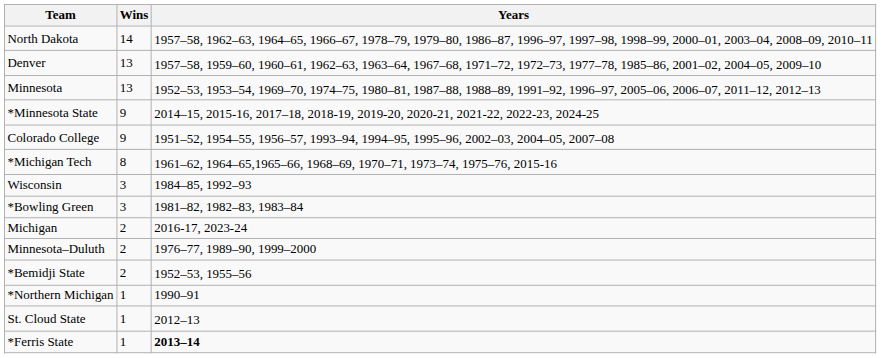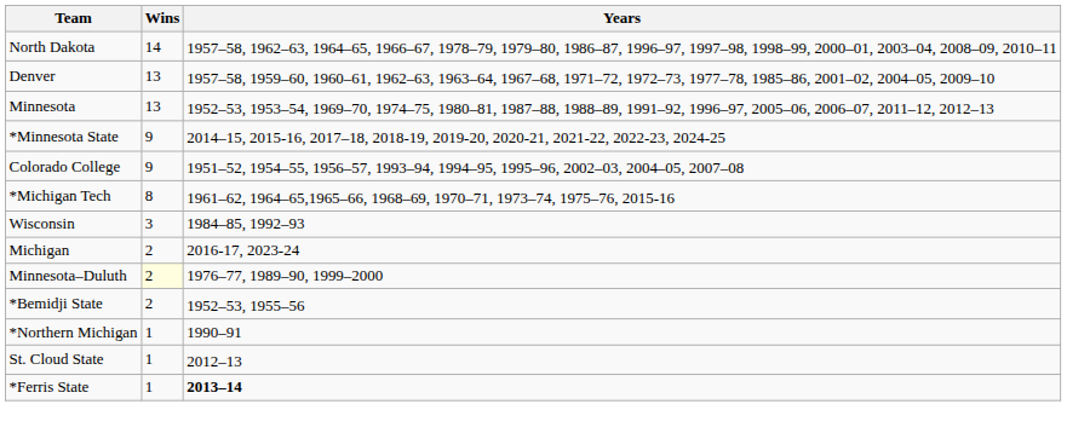- row: *Bowling Green | 3 | 1981–82, 1982–83, 1983–84
Minnesota–Duluth | Wins: no background -> lightyellow background
